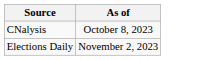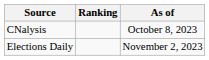+ column: Ranking
